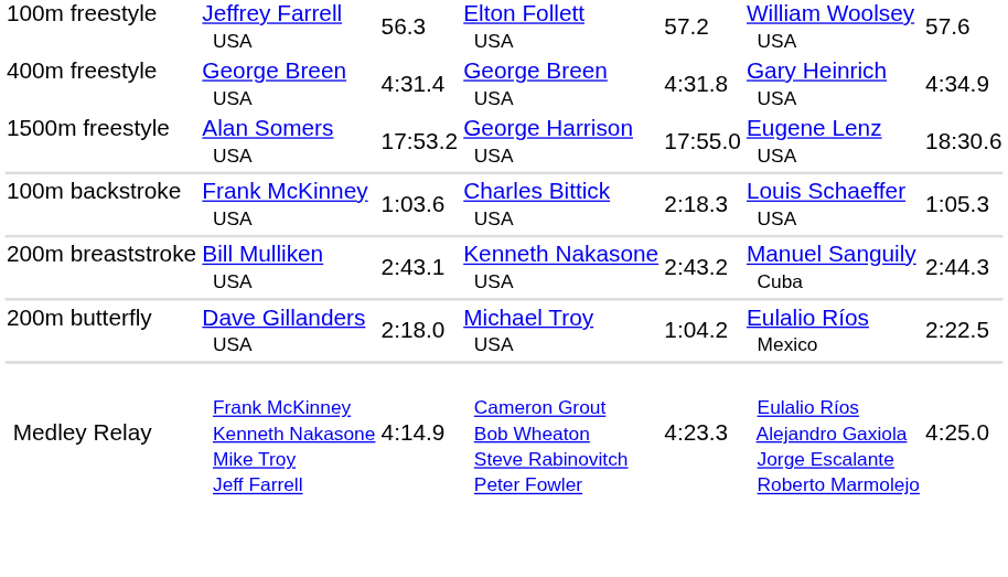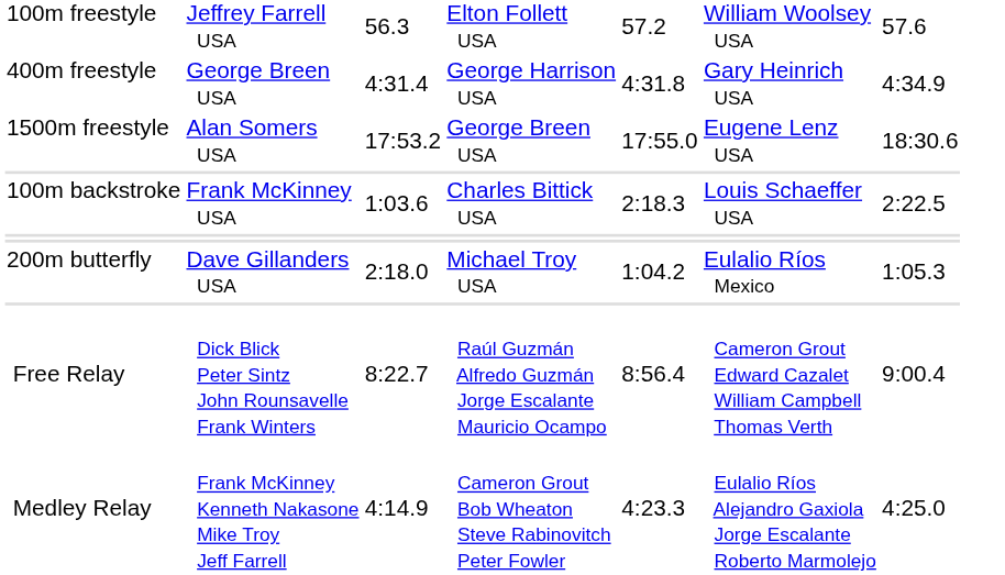400m freestyle | column 4: George Breen USA -> George Harrison USA
1500m freestyle | column 4: George Harrison USA -> George Breen USA
100m backstroke | column 7: 1:05.3 -> 2:22.5
- row: 200m breaststroke | Bill Mulliken USA | 2:43.1 | Kenneth Nakasone USA | 2:43.2 | Manuel Sanguily Cuba | 2:44.3
200m butterfly | column 7: 2:22.5 -> 1:05.3
+ row: Free Relay | Dick Blick Peter Sintz John Rounsavelle Frank Winters | 8:22.7 | Raúl Guzmán Alfredo Guzmán Jorge Escalante Mauricio Ocampo | 8:56.4 | Cameron Grout Edward Cazalet William Campbell Thomas Verth | 9:00.4
